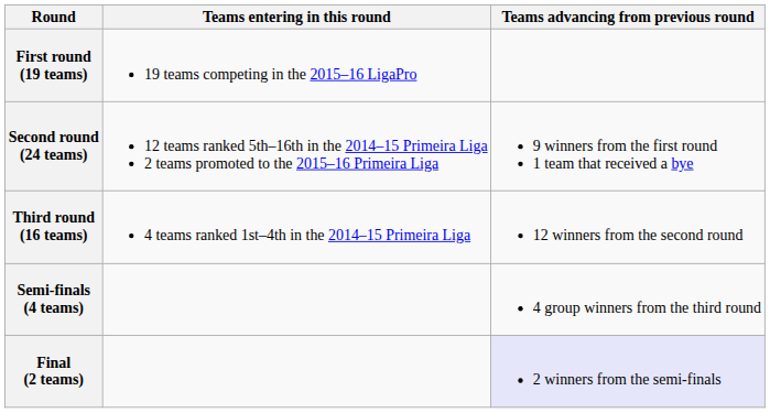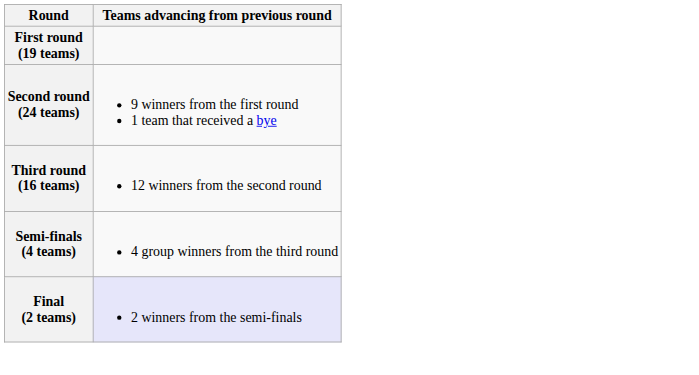- column: Teams entering in this round | 19 teams competing in the 2015–16 LigaPro | 12 teams ranked 5th–16th in the 2014–15 Primeira Liga 2 teams promoted to the 2015–16 Primeira Liga | 4 teams ranked 1st–4th in the 2014–15 Primeira Liga
